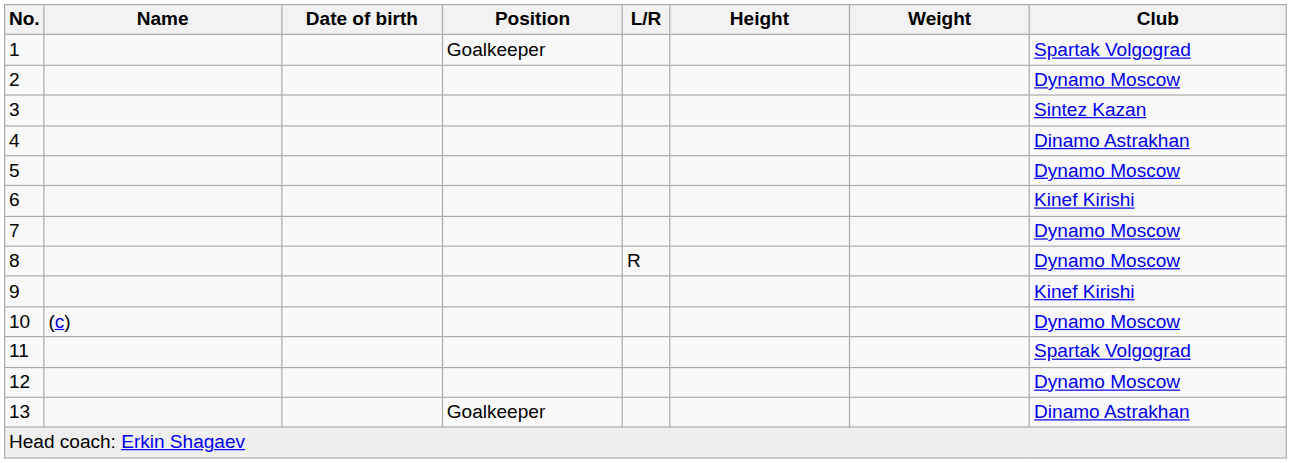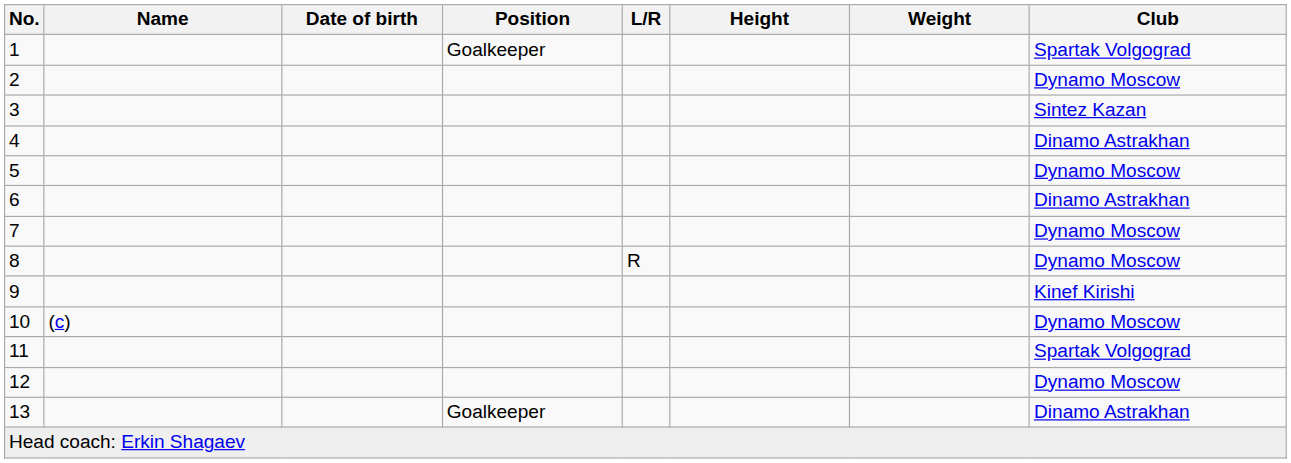6 | Club: Kinef Kirishi -> Dinamo Astrakhan
